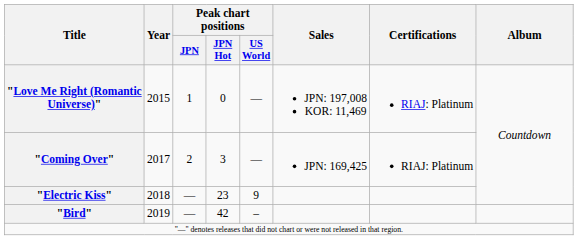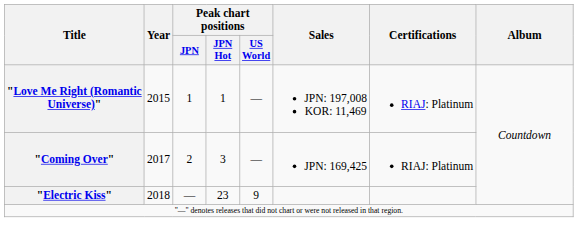"Love Me Right (Romantic Universe)" | Peak chart positions / JPN Hot: 0 -> 1
- row: "Bird" | 2019 | — | 42 | –
